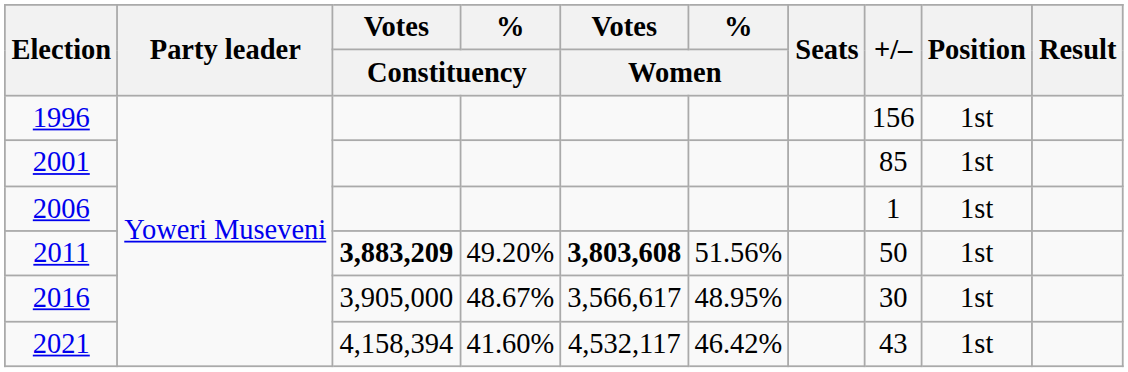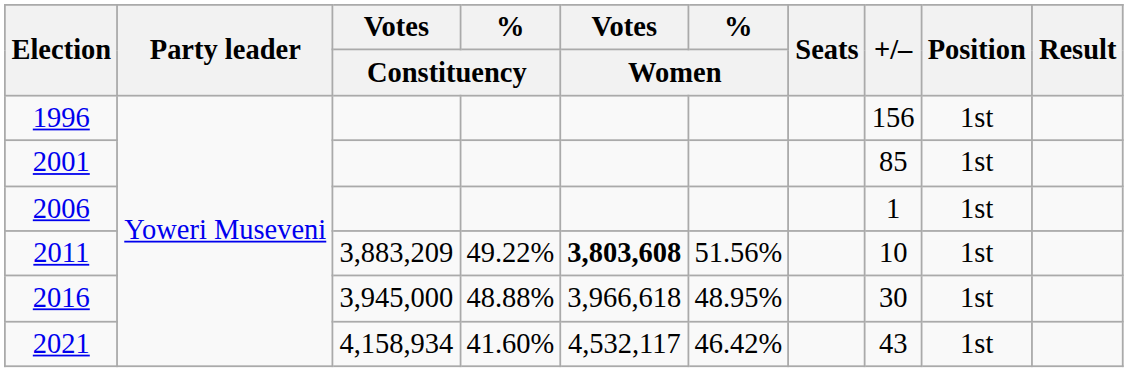2011 | Votes / Constituency: bold -> normal
2011 | % / Constituency: 49.20% -> 49.22%
2011 | +/–: 50 -> 10
2016 | Votes / Constituency: 3,905,000 -> 3,945,000
2016 | % / Constituency: 48.67% -> 48.88%
2016 | Votes / Women: 3,566,617 -> 3,966,618
2021 | Votes / Constituency: 4,158,394 -> 4,158,934
